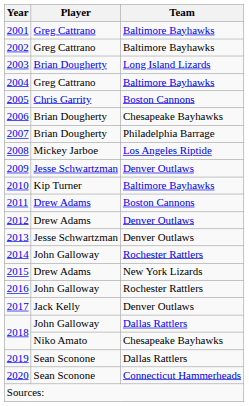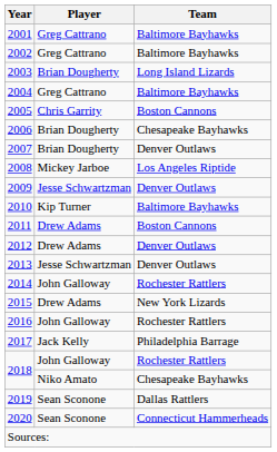2007 | Team: Philadelphia Barrage -> Denver Outlaws
2017 | Team: Denver Outlaws -> Philadelphia Barrage
2018 / John Galloway | Team: Dallas Rattlers -> Rochester Rattlers
